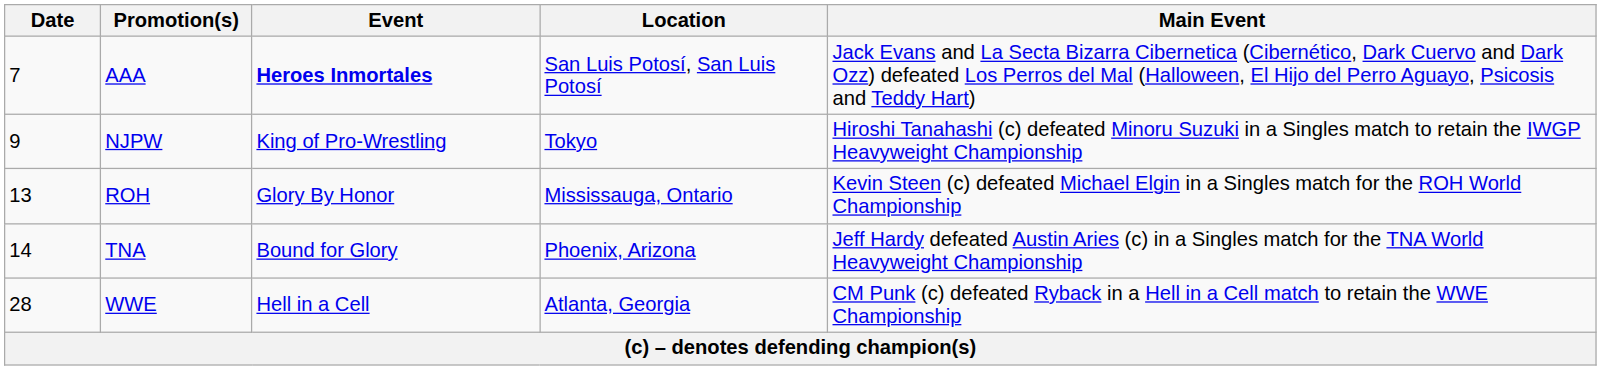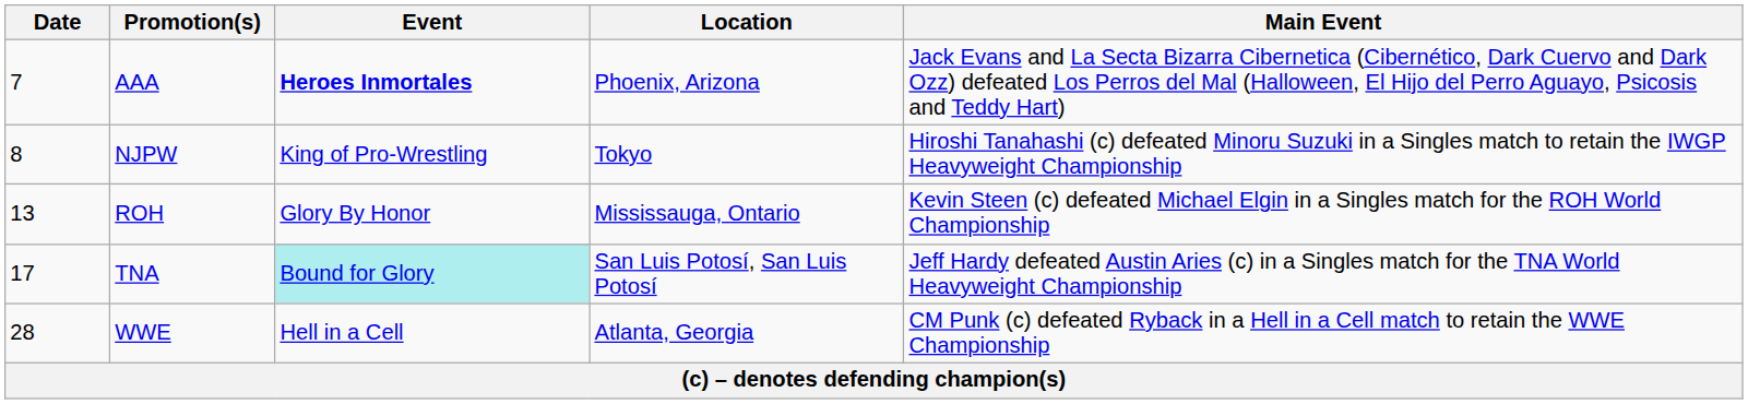AAA | Location: San Luis Potosí, San Luis Potosí -> Phoenix, Arizona
NJPW | Date: 9 -> 8
TNA | Date: 14 -> 17
TNA | Event: no background -> paleturquoise background
TNA | Location: Phoenix, Arizona -> San Luis Potosí, San Luis Potosí
